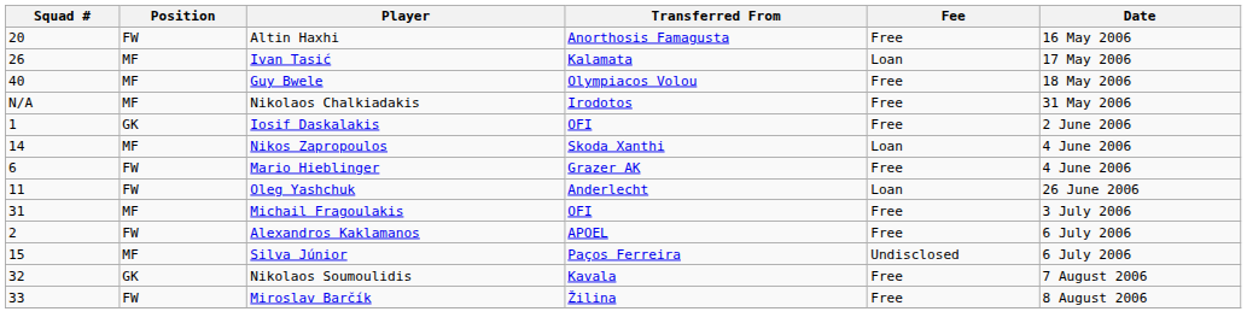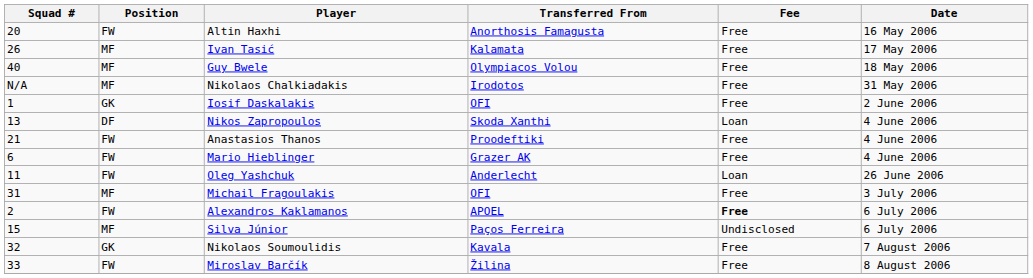Ivan Tasić | Fee: Loan -> Free
Nikos Zapropoulos | Squad #: 14 -> 13
Nikos Zapropoulos | Position: MF -> DF
+ row: 21 | FW | Anastasios Thanos | Proodeftiki | Free | 4 June 2006
Alexandros Kaklamanos | Fee: normal -> bold
